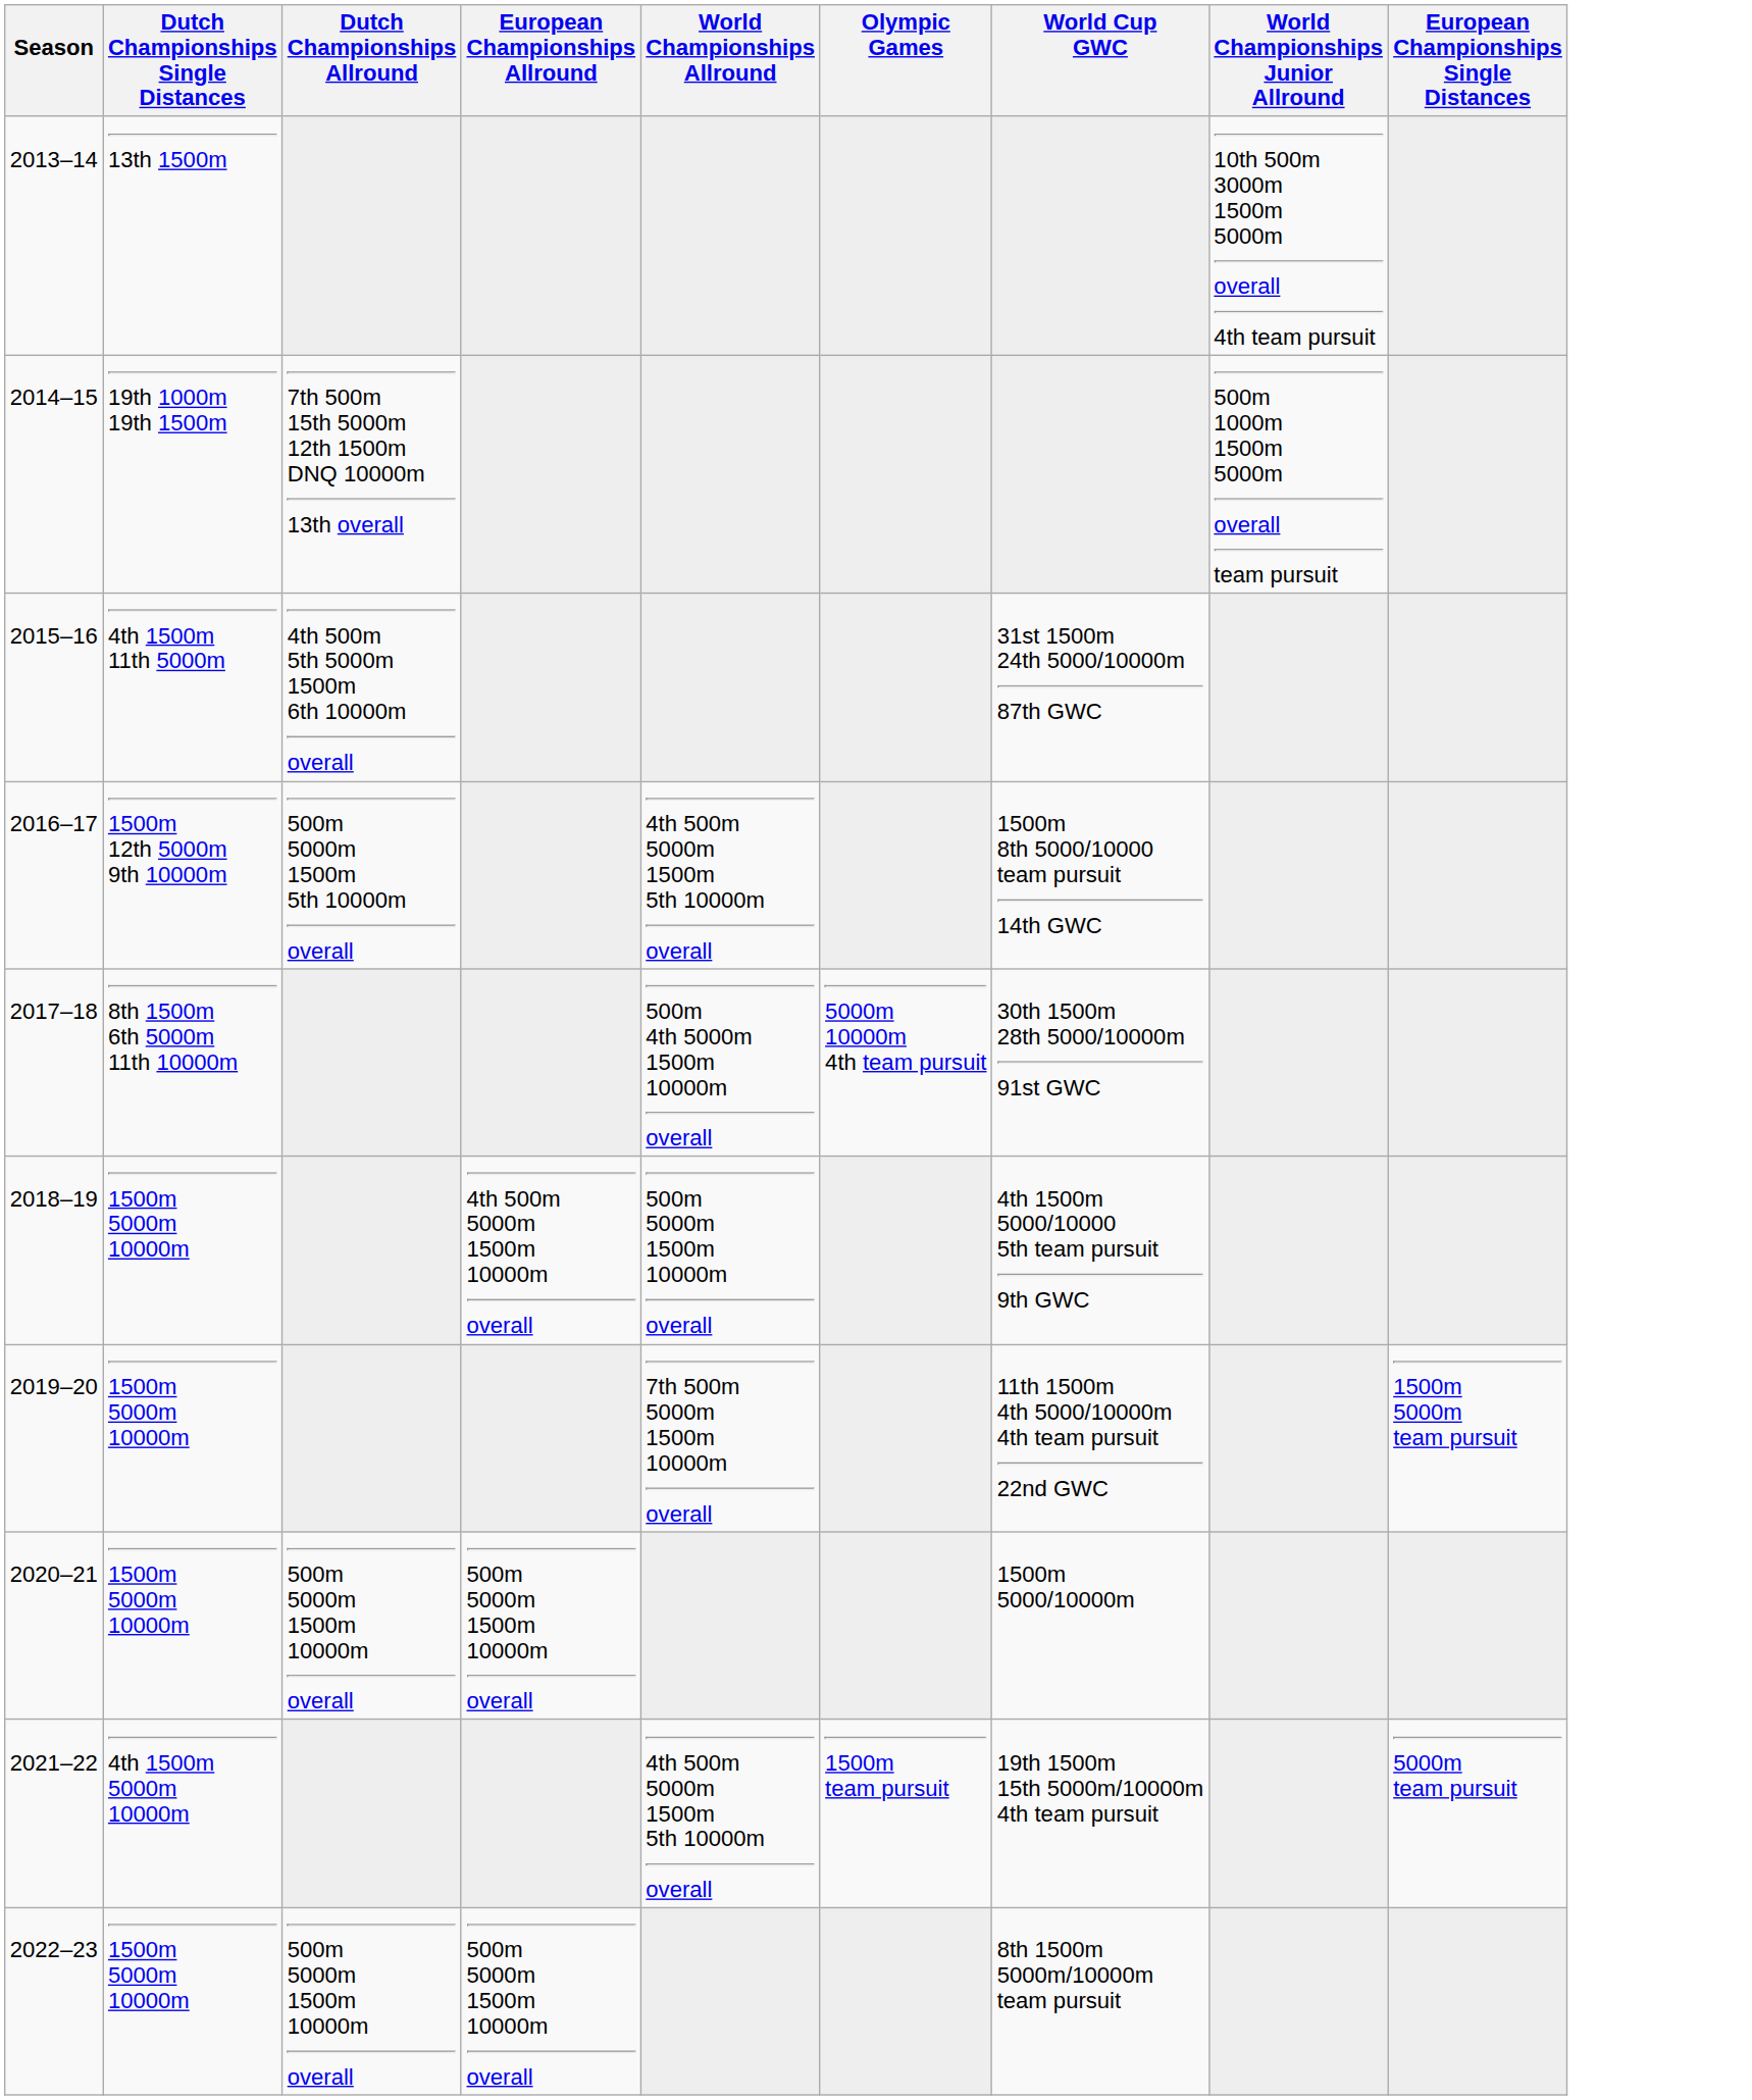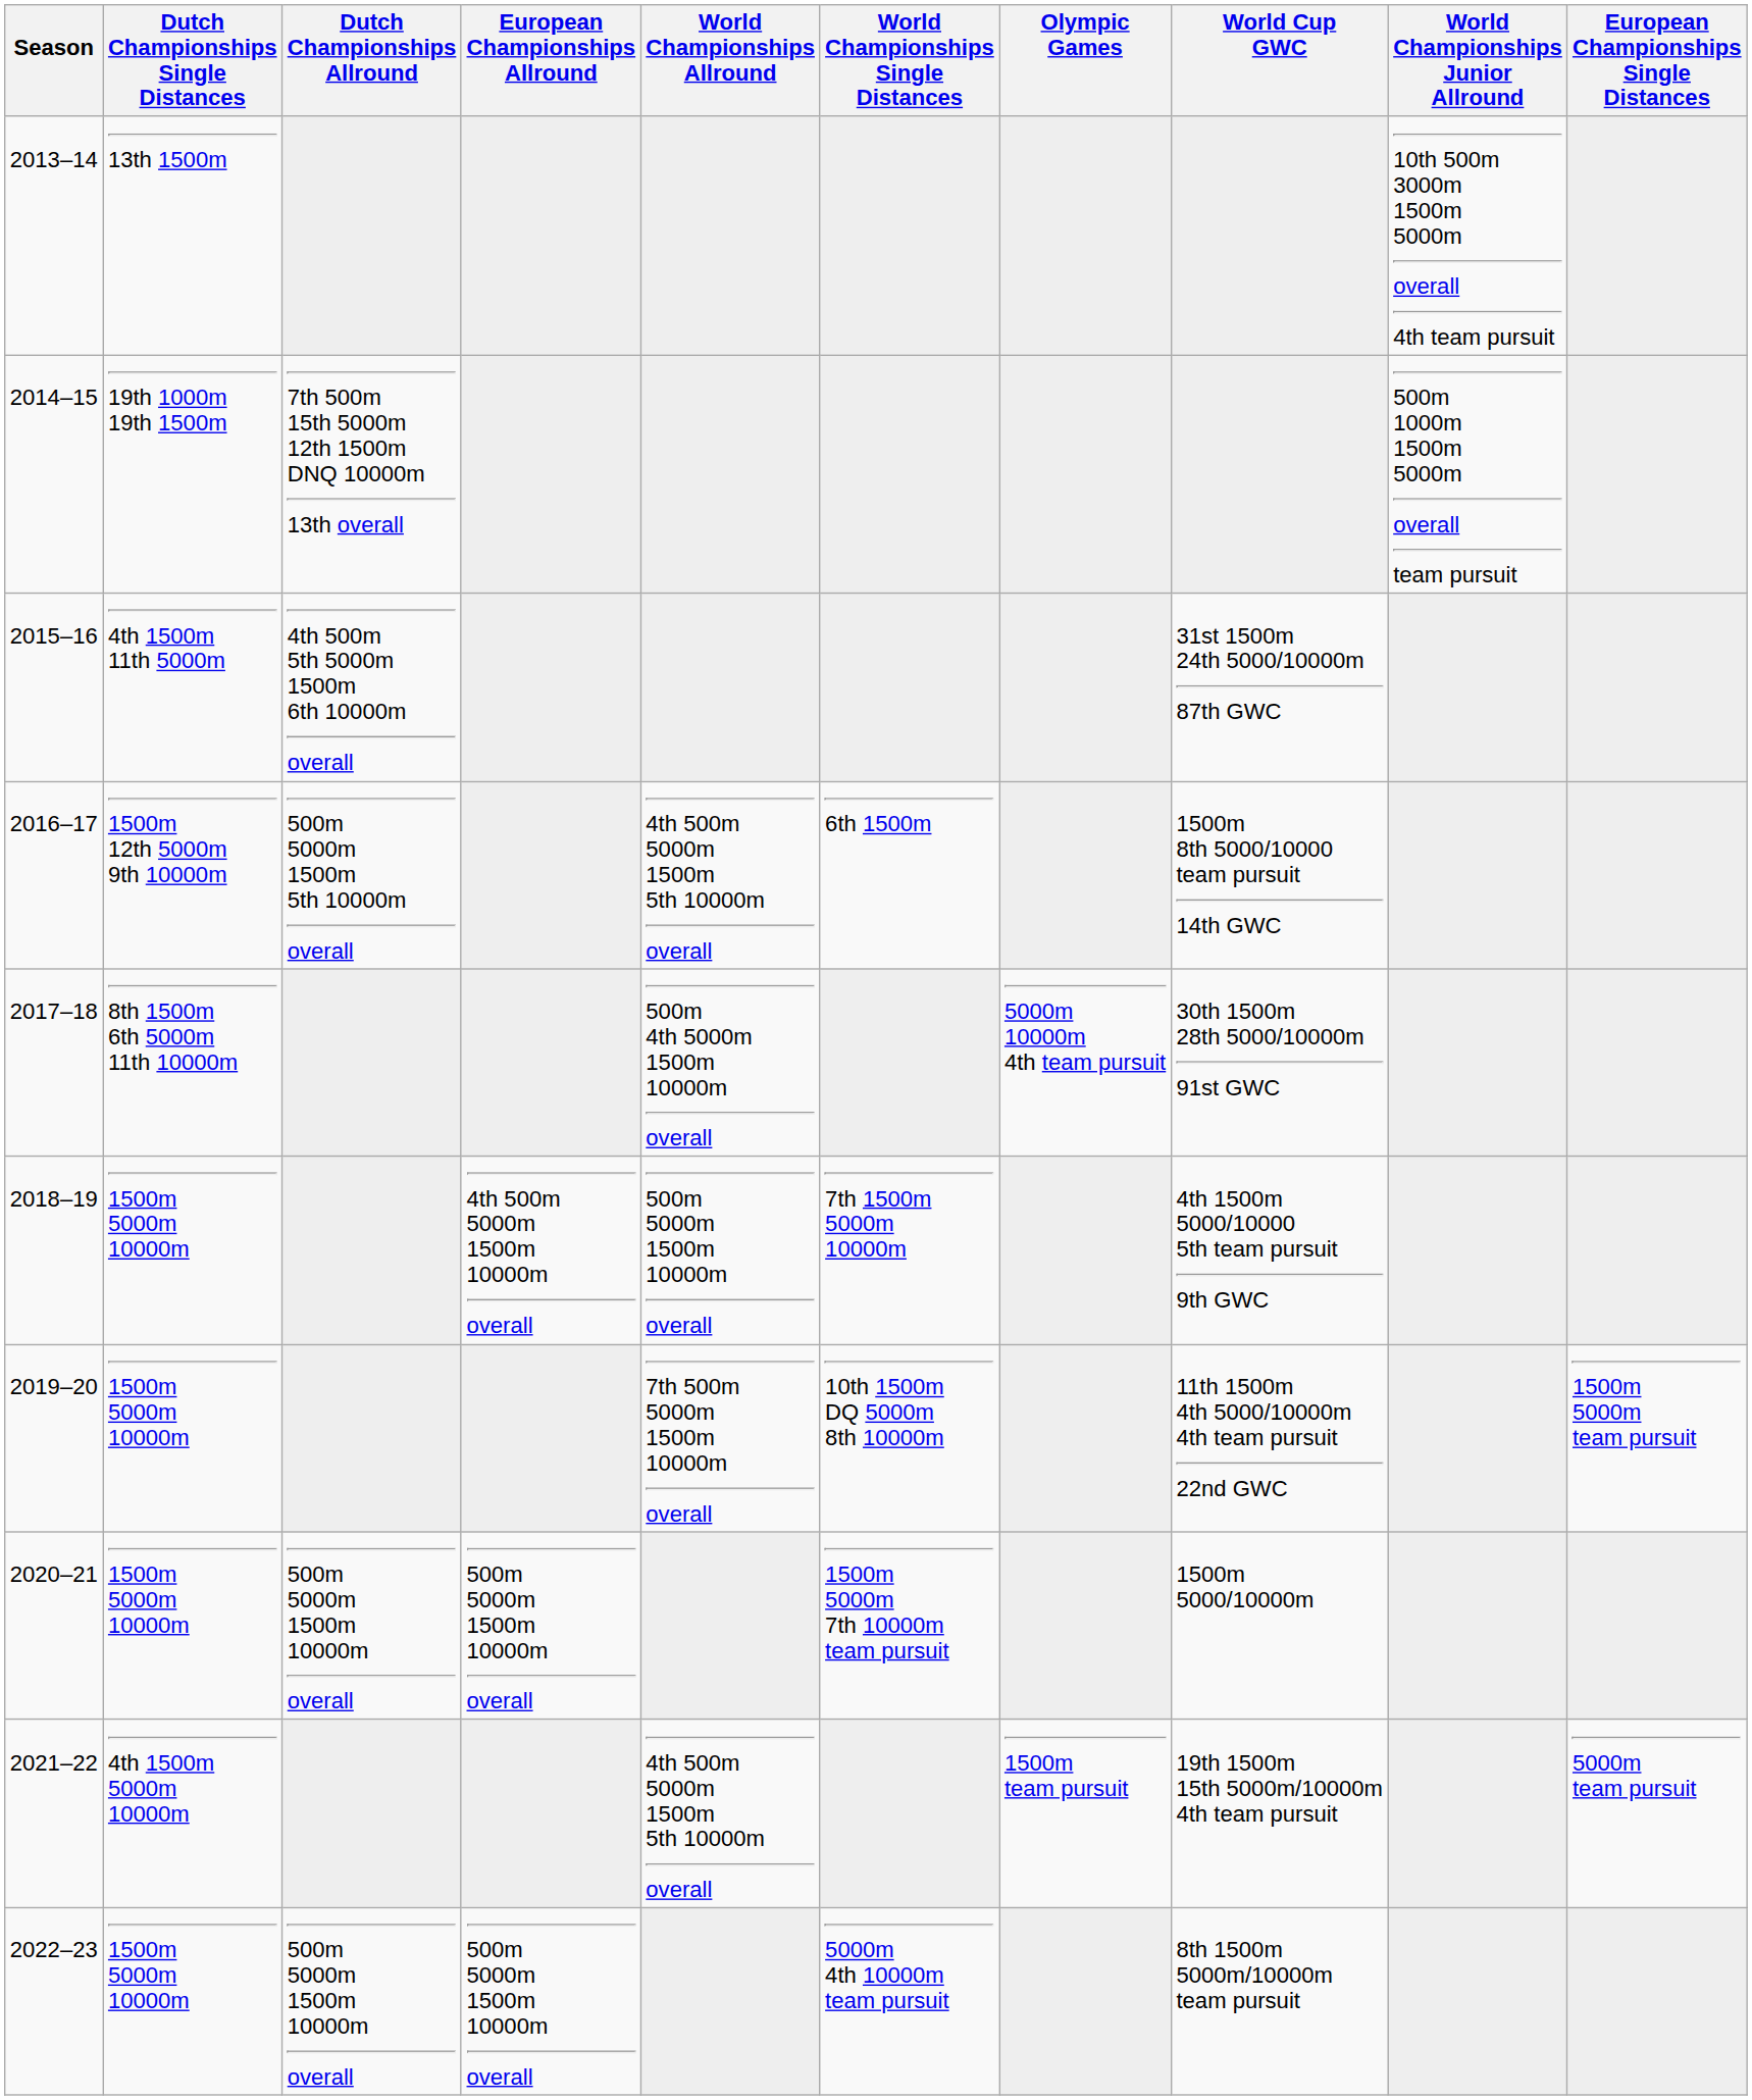+ column: World Championships Single Distances | 6th 1500m | 7th 1500m 5000m 10000m | 10th 1500m DQ 5000m 8th 10000m | 1500m 5000m 7th 10000m team pursuit | 5000m 4th 10000m team pursuit
